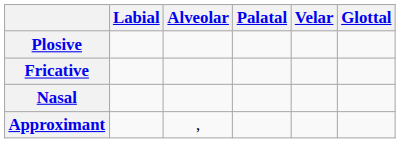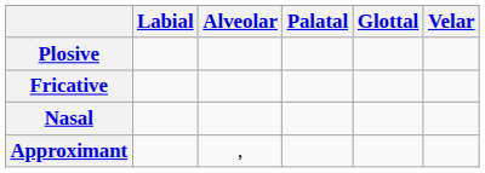columns swapped: Velar <-> Glottal
